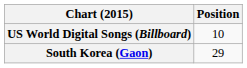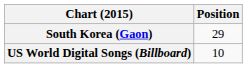rows swapped: South Korea (Gaon) <-> US World Digital Songs (Billboard)
